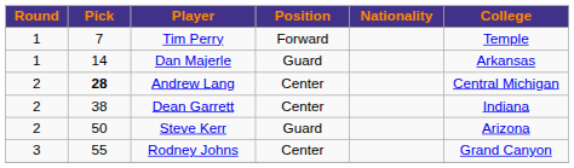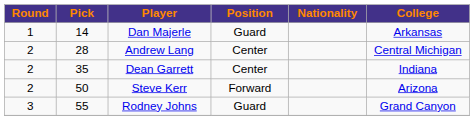- row: 1 | 7 | Tim Perry | Forward | Temple
Andrew Lang | Pick: bold -> normal
Dean Garrett | Pick: 38 -> 35
Steve Kerr | Position: Guard -> Forward
Rodney Johns | Position: Center -> Guard
